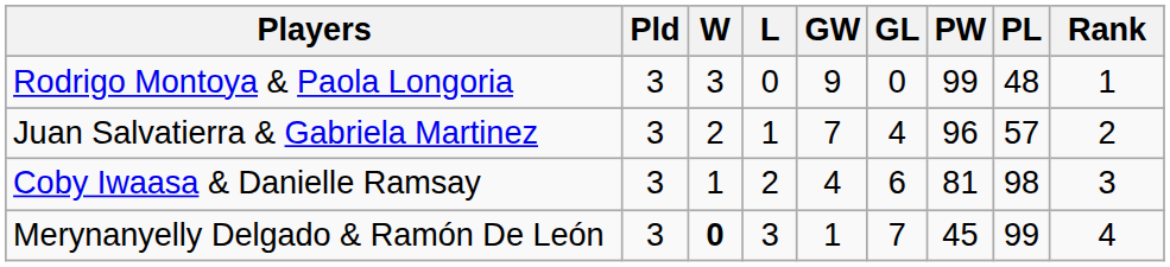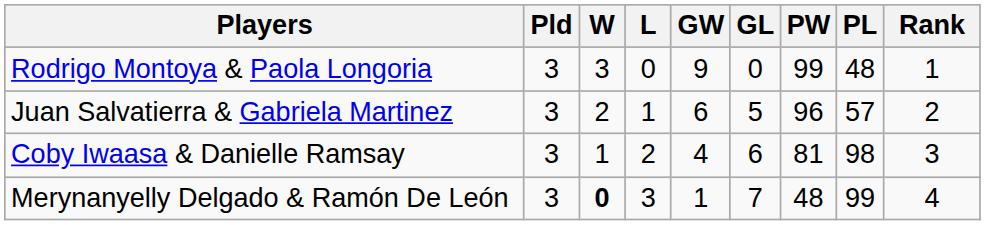Juan Salvatierra & Gabriela Martinez | GW: 7 -> 6
Juan Salvatierra & Gabriela Martinez | GL: 4 -> 5
Merynanyelly Delgado & Ramón De León | PW: 45 -> 48
